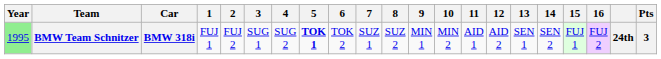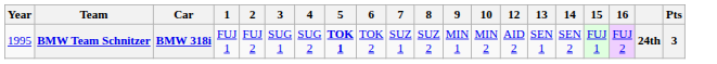- column: 11 | AID 1
BMW Team Schnitzer | Year: lightgreen background -> no background
